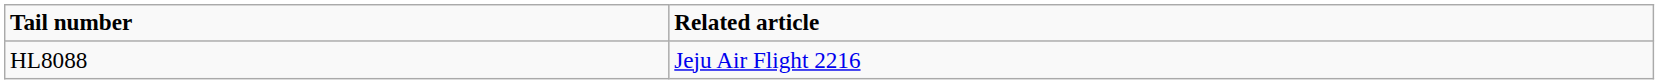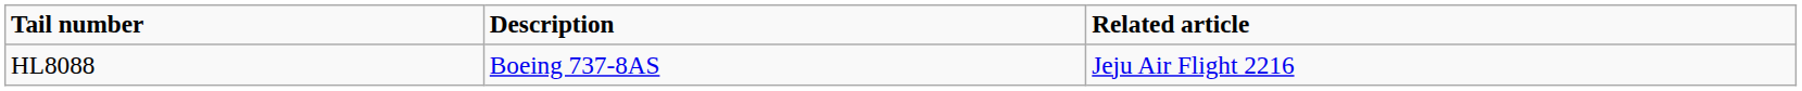+ column: Description | Boeing 737-8AS
